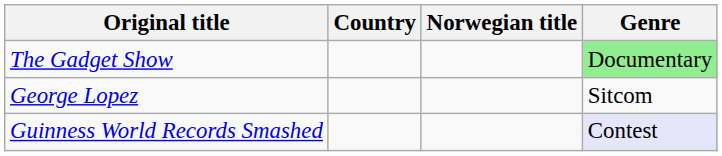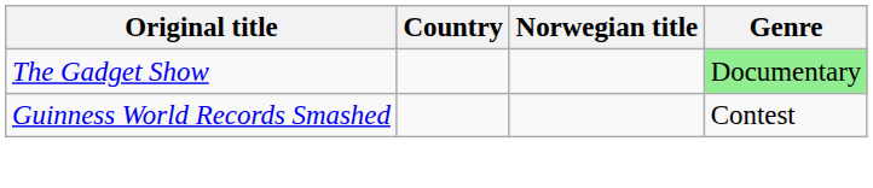- row: George Lopez | Sitcom
Guinness World Records Smashed | Genre: lavender background -> no background
